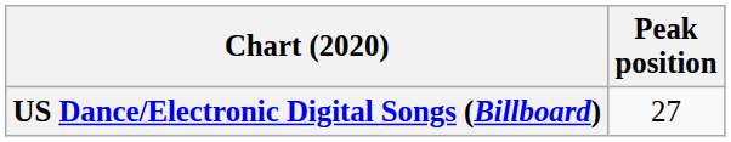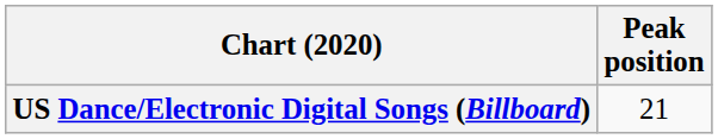US Dance/Electronic Digital Songs (Billboard) | Peak position: 27 -> 21
